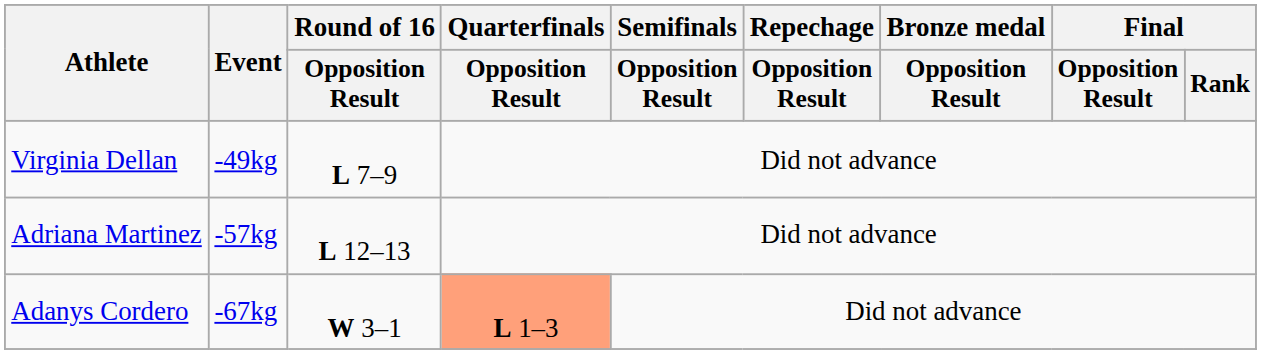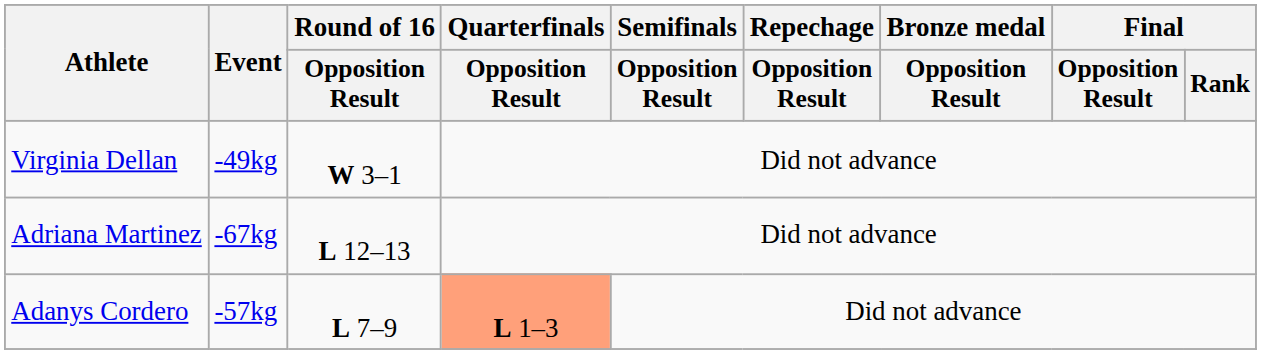Virginia Dellan | Round of 16 / Opposition Result: L 7–9 -> W 3–1
Adriana Martinez | Event: -57kg -> -67kg
Adanys Cordero | Event: -67kg -> -57kg
Adanys Cordero | Round of 16 / Opposition Result: W 3–1 -> L 7–9
